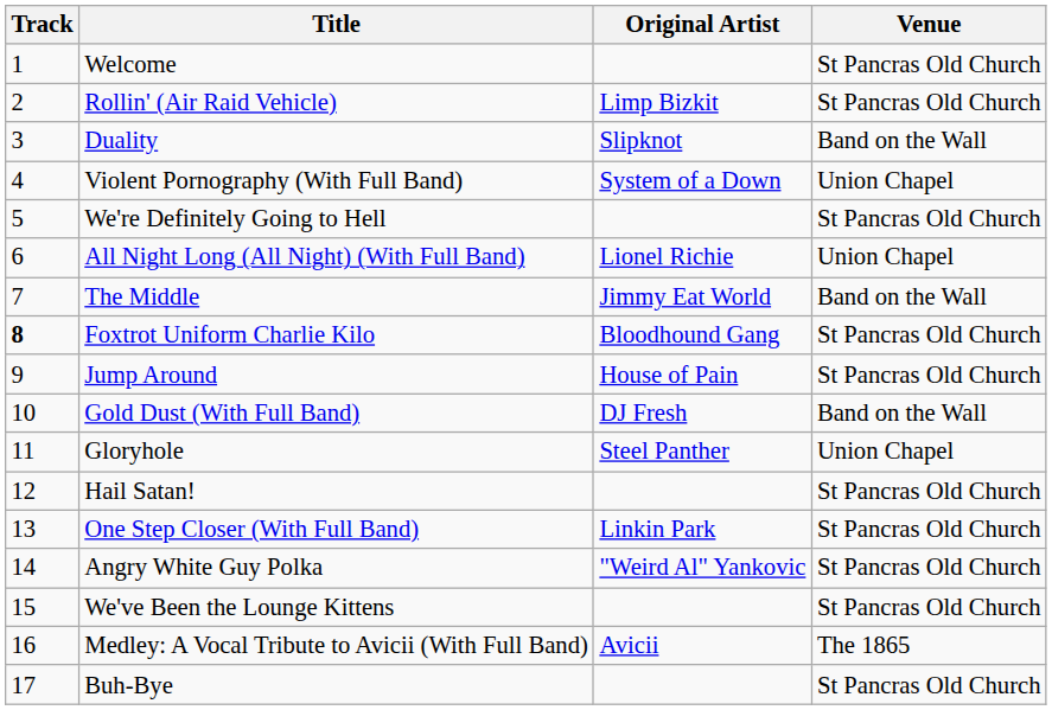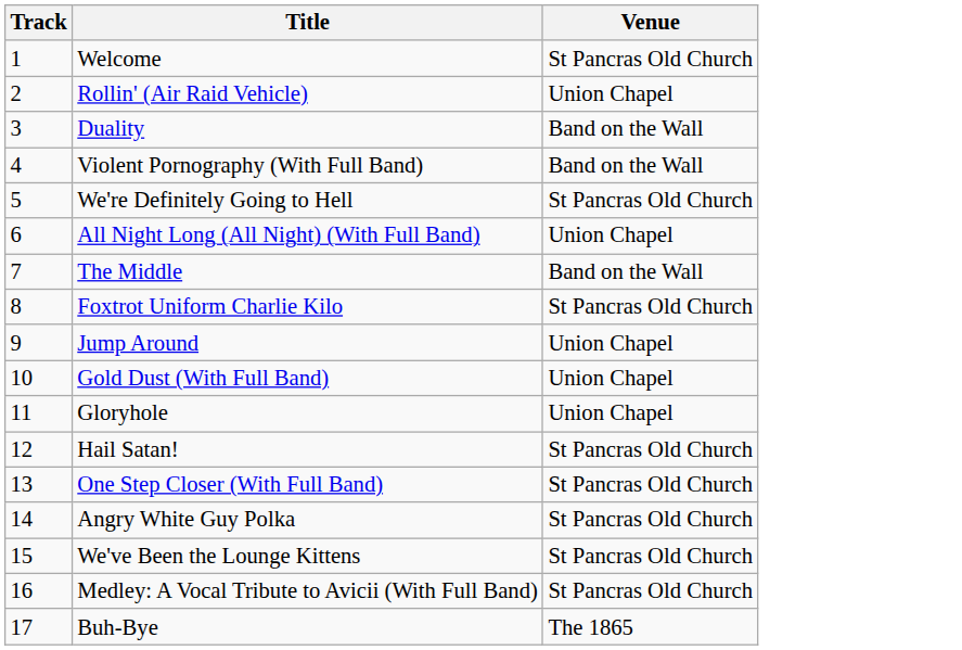- column: Original Artist | Limp Bizkit | Slipknot | System of a Down | Lionel Richie | Jimmy Eat World | Bloodhound Gang | House of Pain | DJ Fresh | Steel Panther | Linkin Park | "Weird Al" Yankovic | Avicii
Rollin' (Air Raid Vehicle) | Venue: St Pancras Old Church -> Union Chapel
Violent Pornography (With Full Band) | Venue: Union Chapel -> Band on the Wall
Foxtrot Uniform Charlie Kilo | Track: bold -> normal
Jump Around | Venue: St Pancras Old Church -> Union Chapel
Gold Dust (With Full Band) | Venue: Band on the Wall -> Union Chapel
Medley: A Vocal Tribute to Avicii (With Full Band) | Venue: The 1865 -> St Pancras Old Church
Buh-Bye | Venue: St Pancras Old Church -> The 1865
